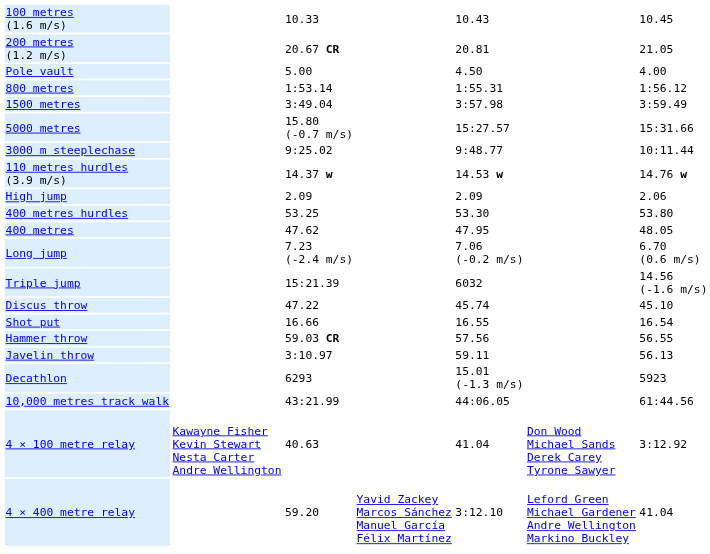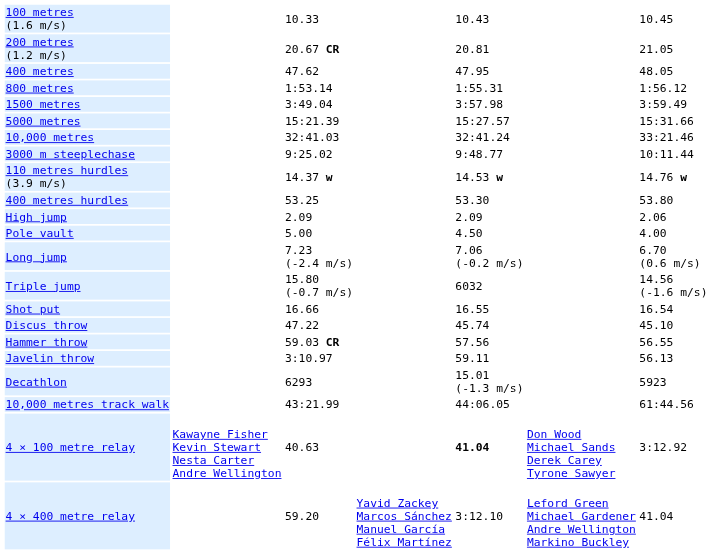rows swapped: 400 metres <-> Pole vault
5000 metres | column 3: 15.80 (-0.7 m/s) -> 15:21.39
+ row: 10,000 metres | 32:41.03 | 32:41.24 | 33:21.46
rows swapped: 400 metres hurdles <-> High jump
Triple jump | column 3: 15:21.39 -> 15.80 (-0.7 m/s)
rows swapped: Shot put <-> Discus throw
4 × 100 metre relay | column 5: normal -> bold
